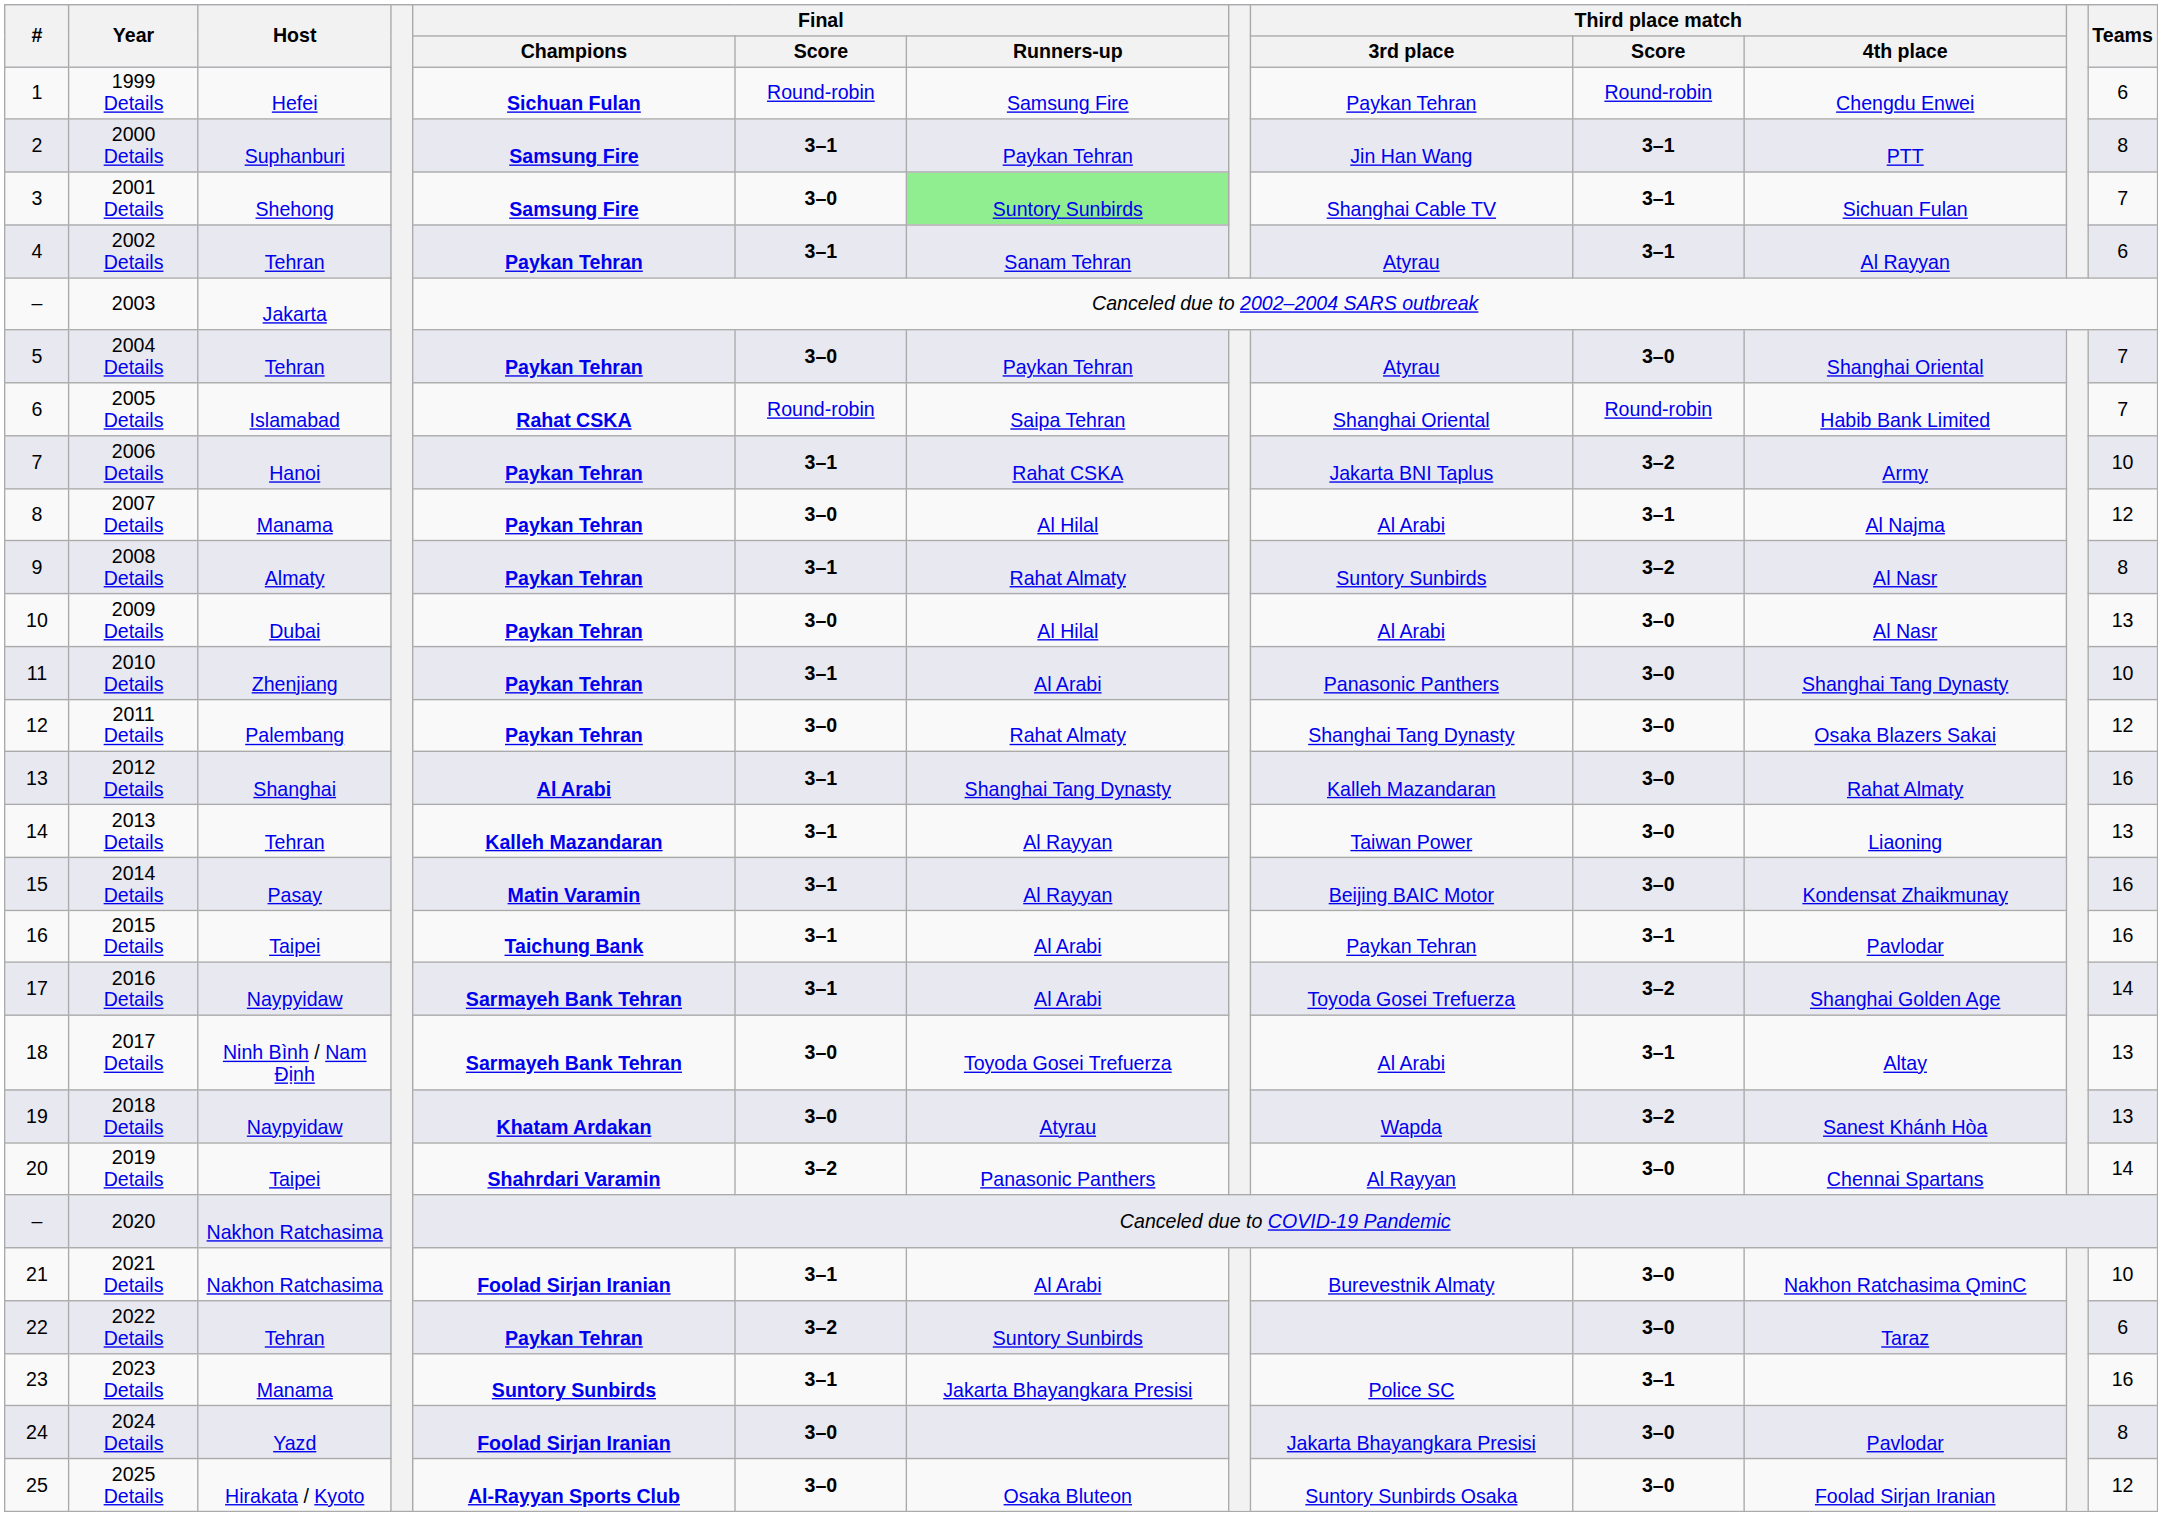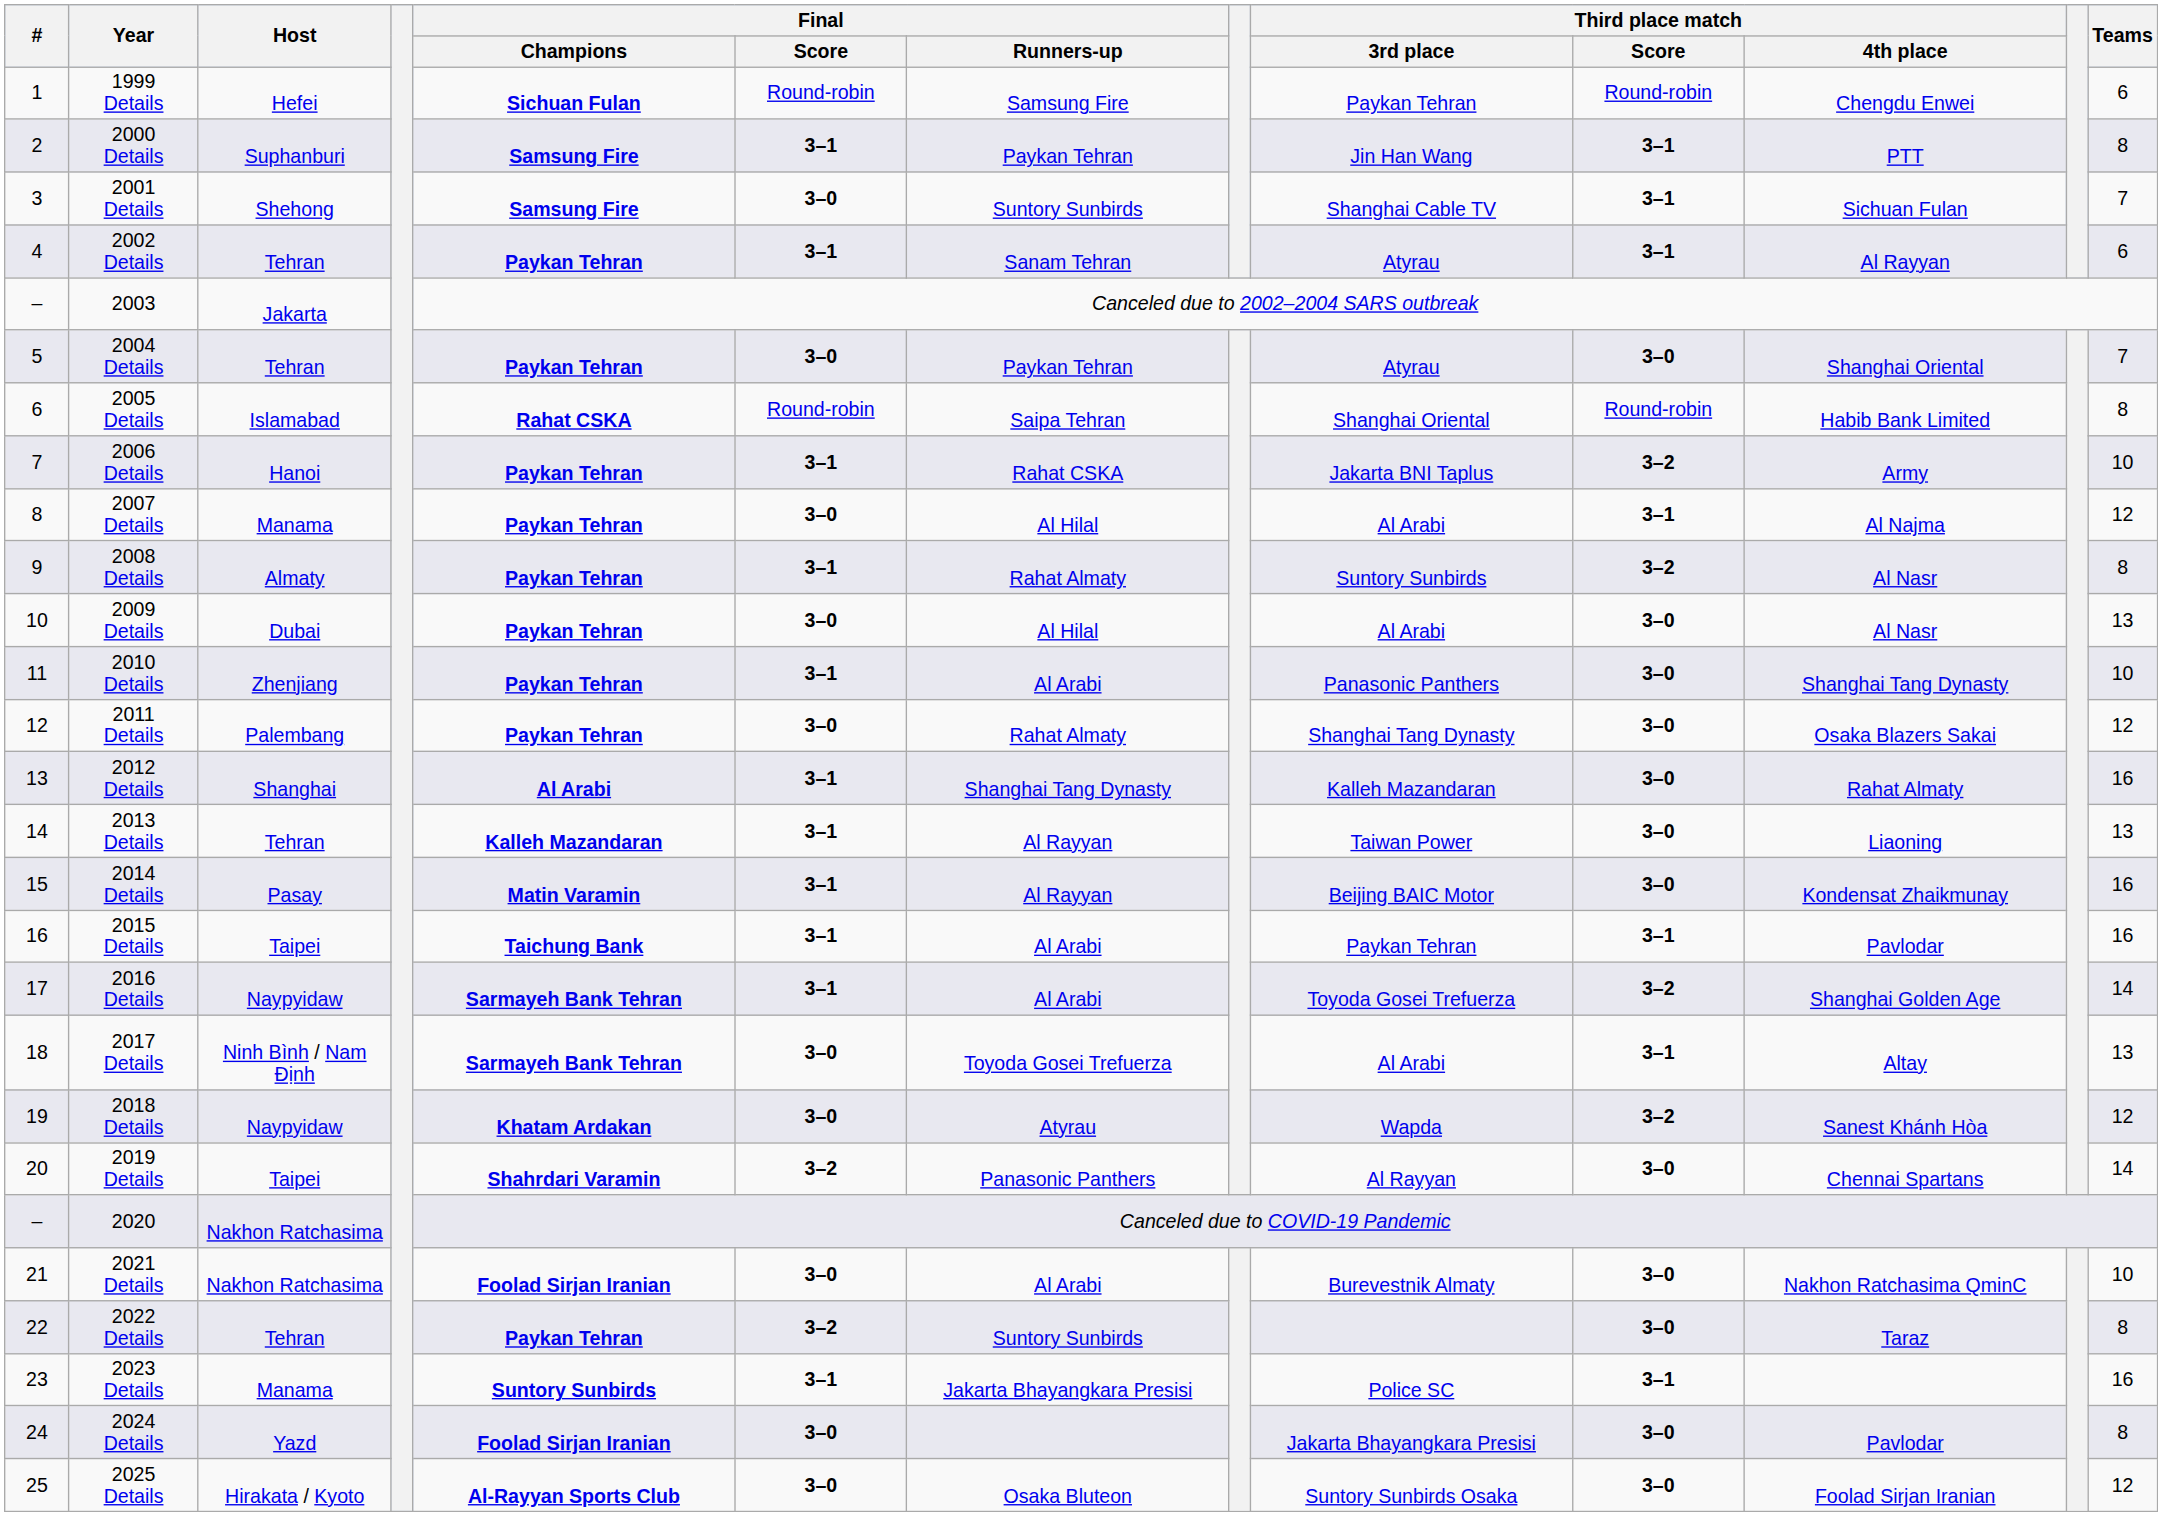2001 Details | Final / Runners-up: lightgreen background -> no background
2005 Details | Teams: 7 -> 8
2018 Details | Teams: 13 -> 12
2021 Details | Final / Score: 3–1 -> 3–0
2022 Details | Teams: 6 -> 8
